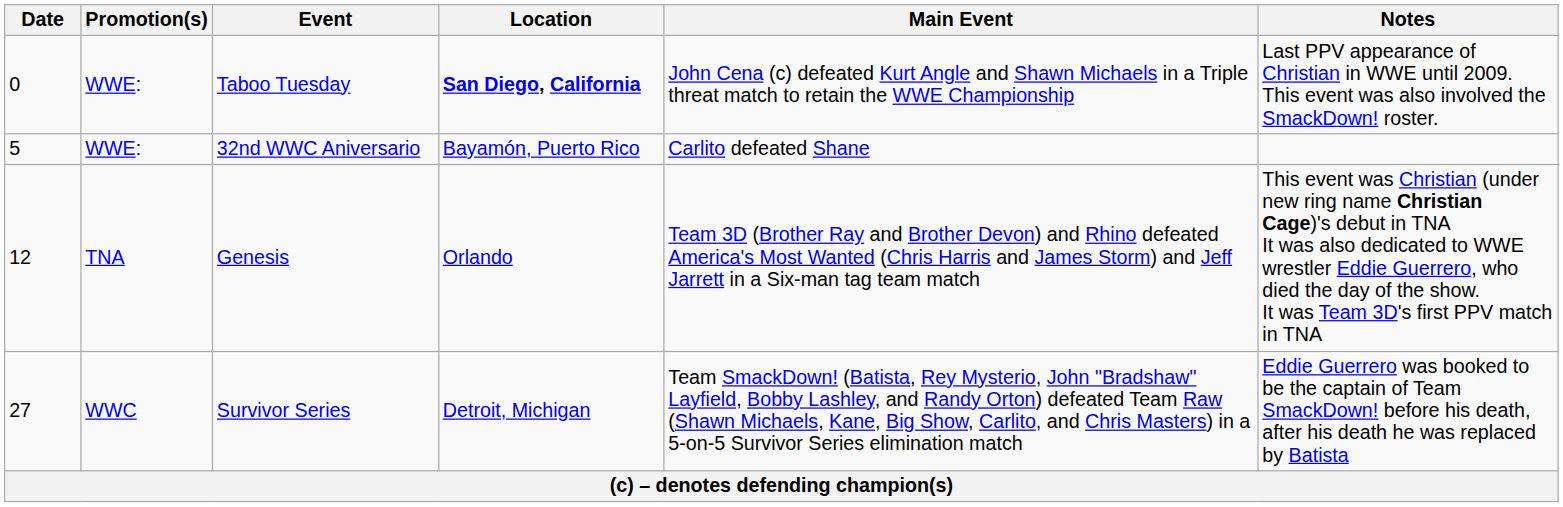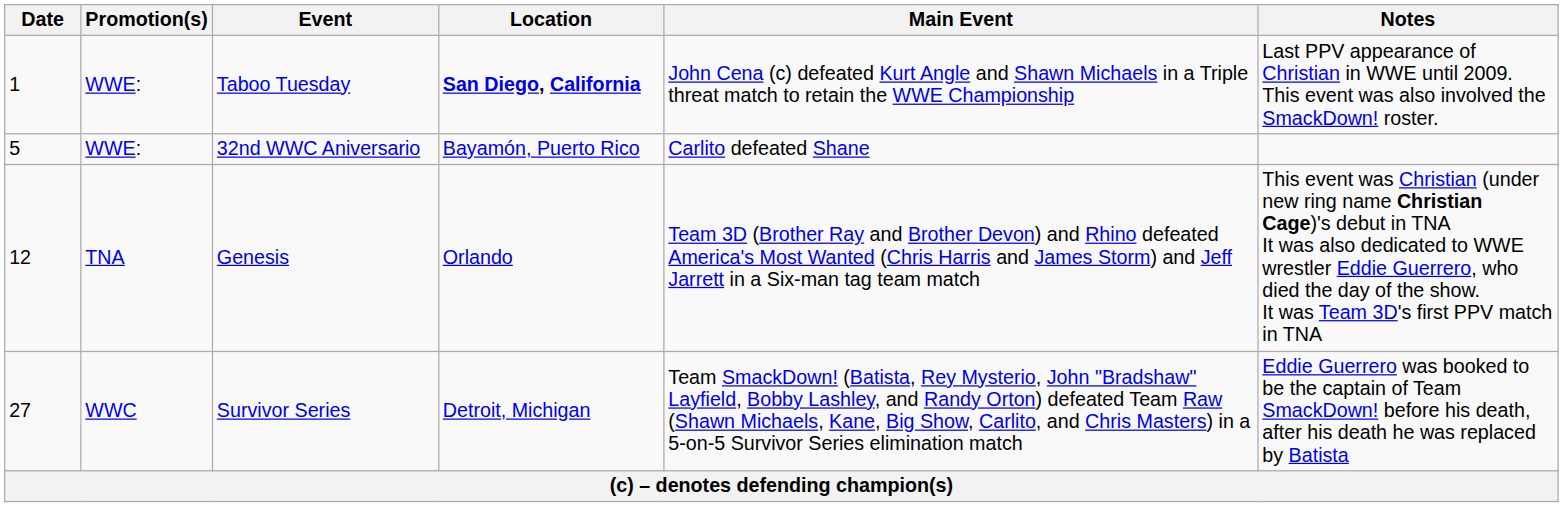Taboo Tuesday | Date: 0 -> 1
